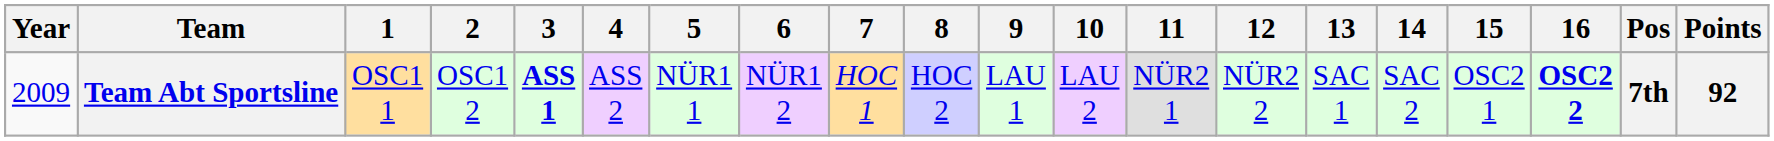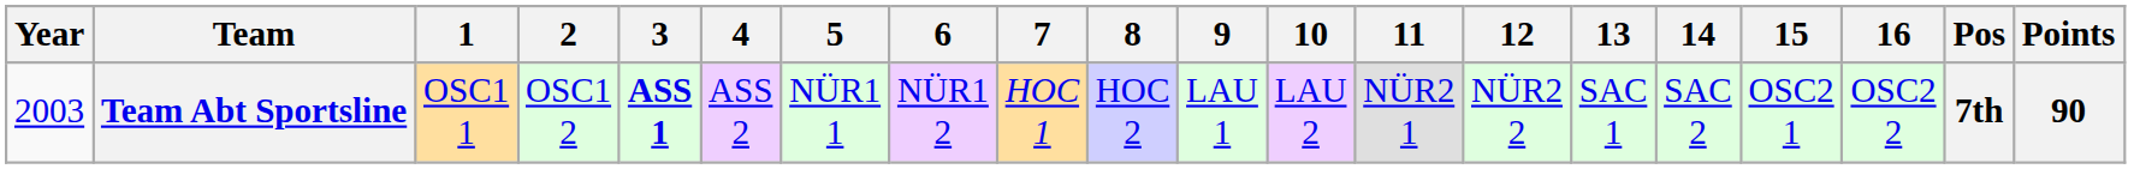Team Abt Sportsline | Year: 2009 -> 2003
Team Abt Sportsline | 16: bold -> normal
Team Abt Sportsline | Points: 92 -> 90
